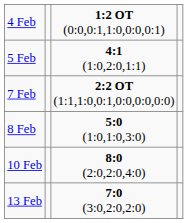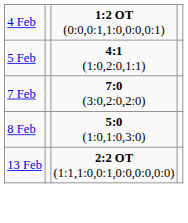7 Feb | column 3: 2:2 OT (1:1,1:0,0:1,0:0,0:0,0:0) -> 7:0 (3:0,2:0,2:0)
- row: 10 Feb | 8:0 (2:0,2:0,4:0)
13 Feb | column 3: 7:0 (3:0,2:0,2:0) -> 2:2 OT (1:1,1:0,0:1,0:0,0:0,0:0)
